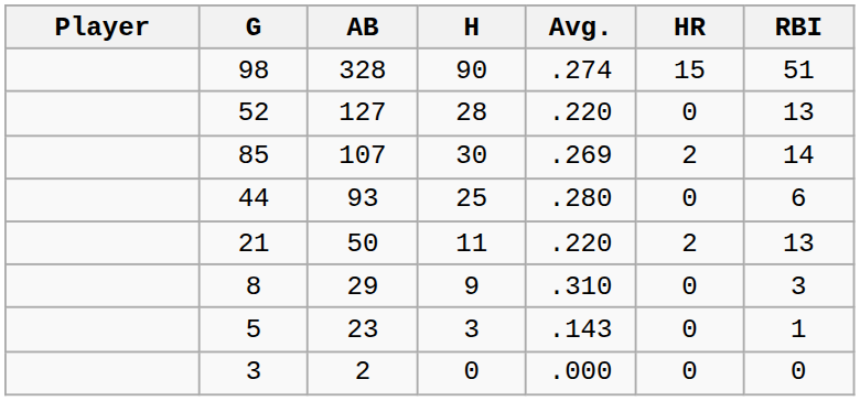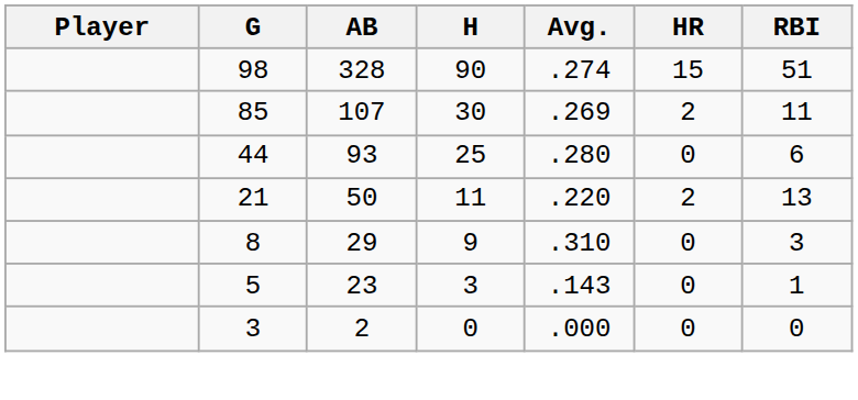- row: 52 | 127 | 28 | .220 | 0 | 13
85 | RBI: 14 -> 11
